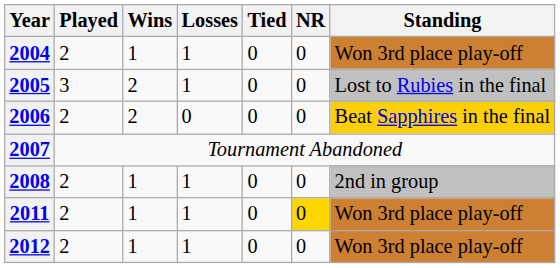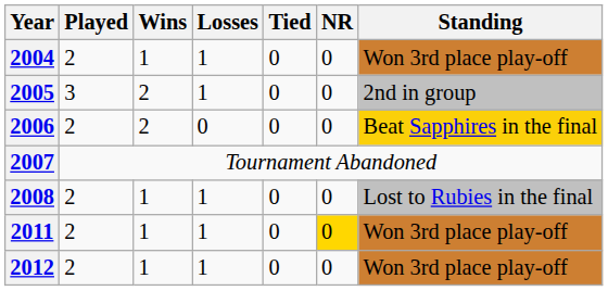2005 | Standing: Lost to Rubies in the final -> 2nd in group
2008 | Standing: 2nd in group -> Lost to Rubies in the final
